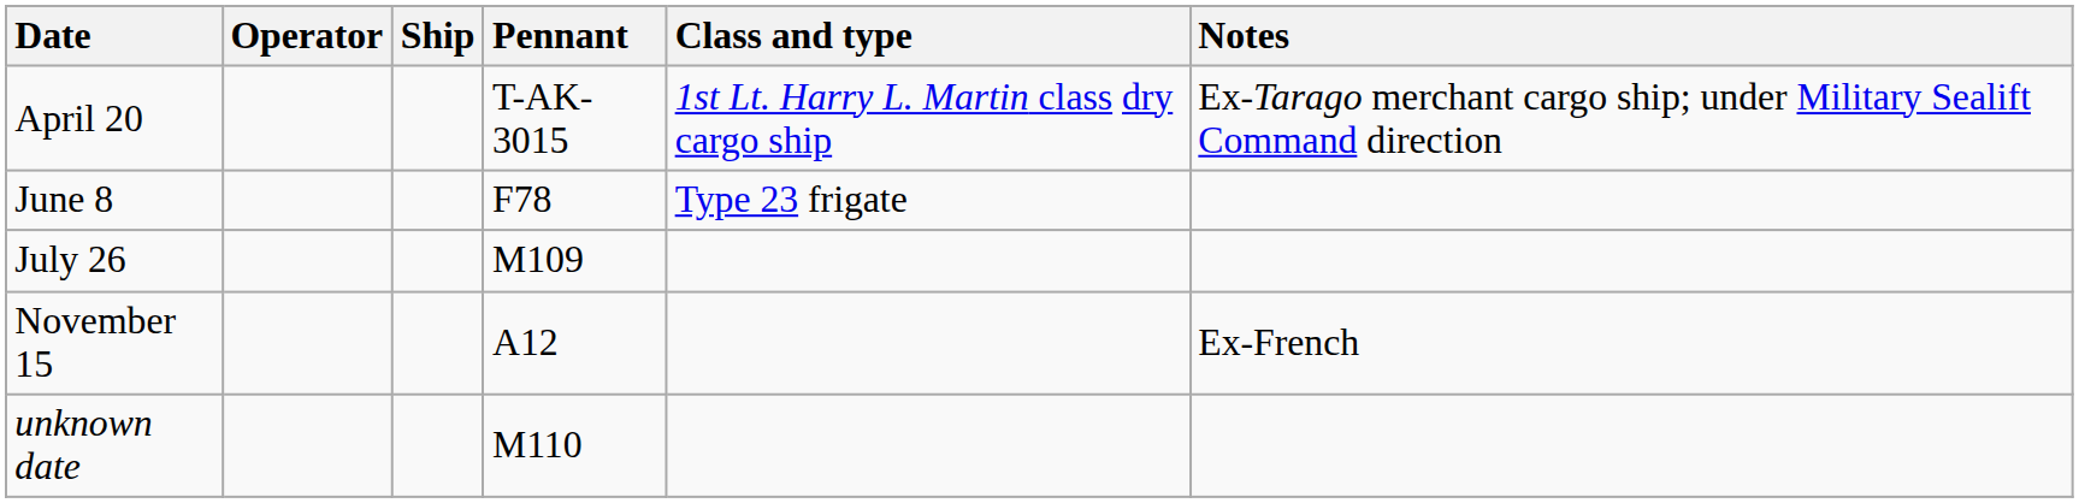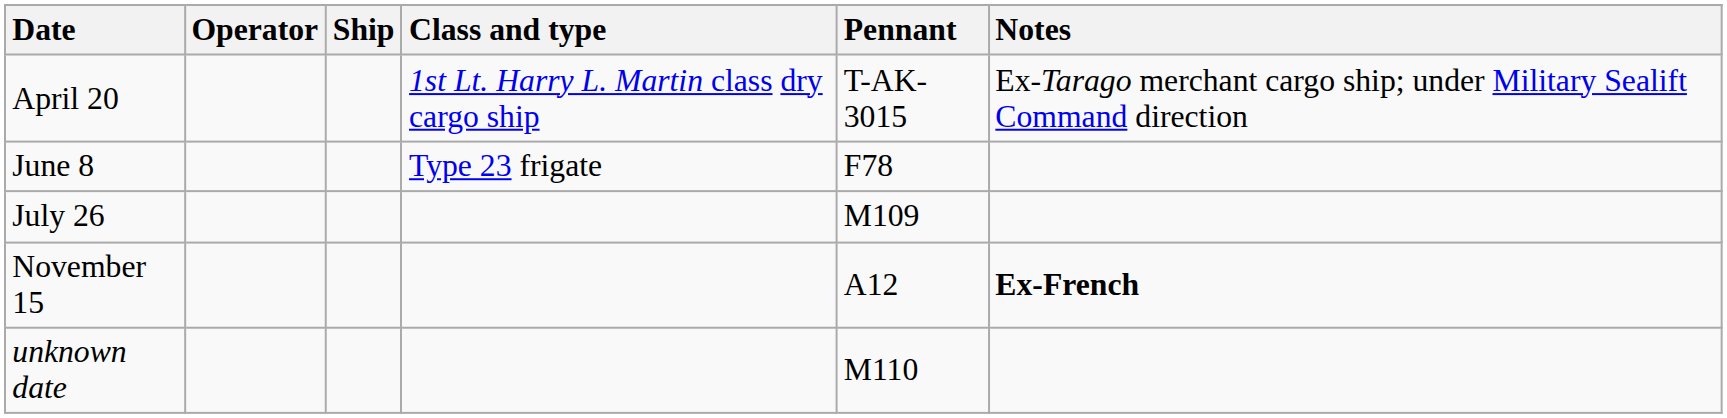columns swapped: Pennant <-> Class and type
November 15 | Notes: normal -> bold
